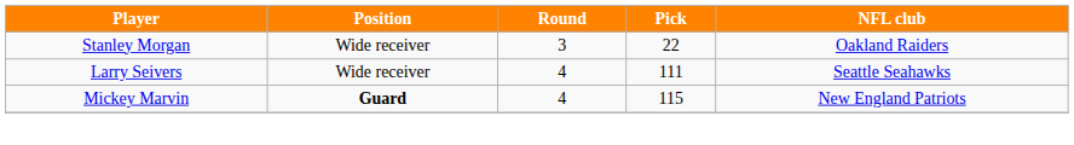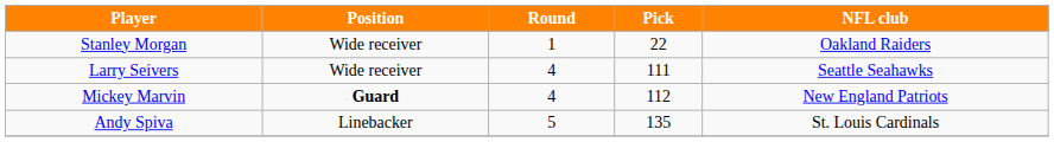Stanley Morgan | Round: 3 -> 1
Mickey Marvin | Pick: 115 -> 112
+ row: Andy Spiva | Linebacker | 5 | 135 | St. Louis Cardinals
